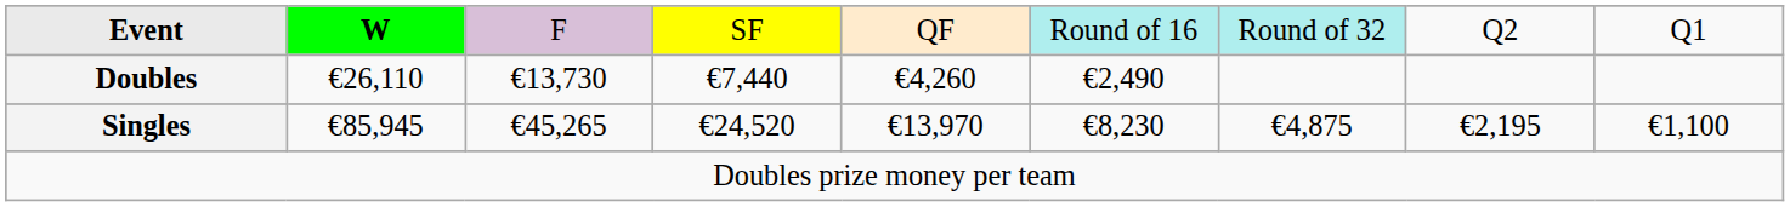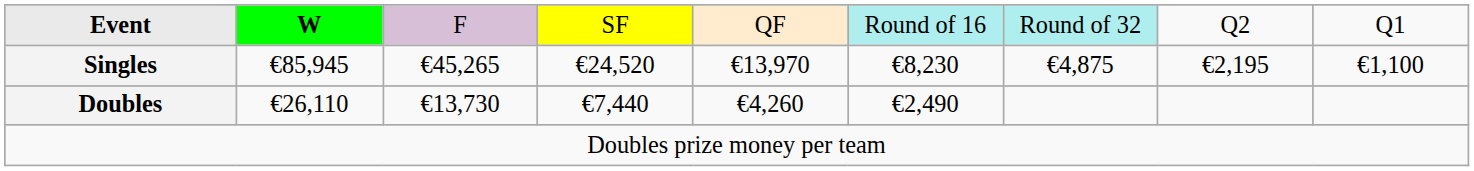rows swapped: Singles <-> Doubles
